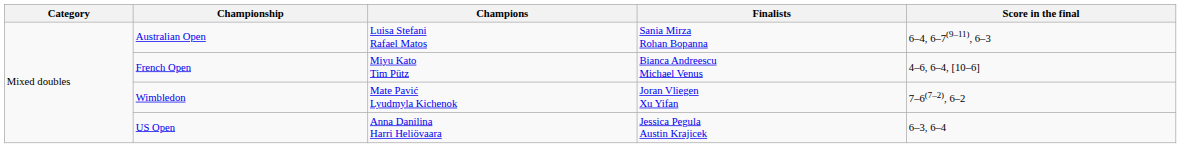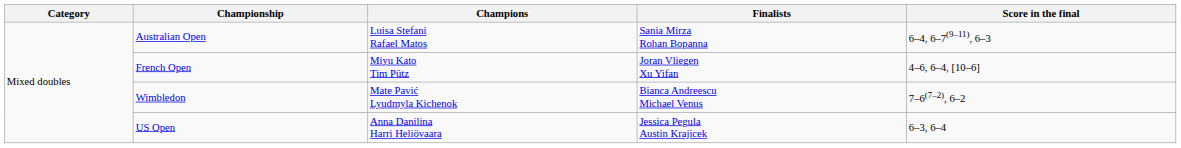French Open | Finalists: Bianca Andreescu Michael Venus -> Joran Vliegen Xu Yifan
Wimbledon | Finalists: Joran Vliegen Xu Yifan -> Bianca Andreescu Michael Venus
